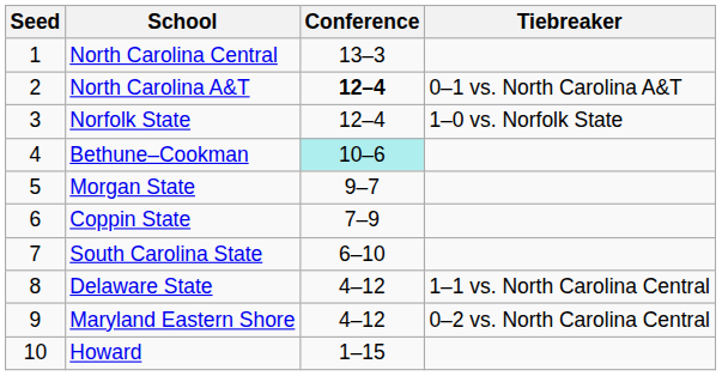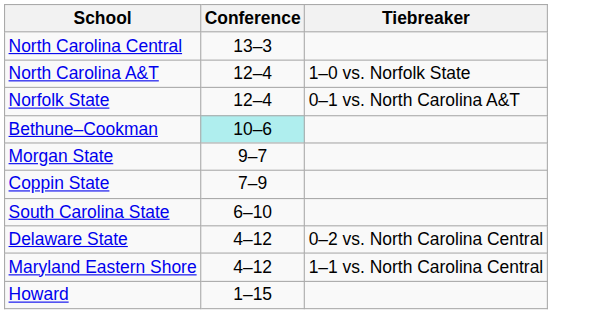- column: Seed | 1 | 2 | 3 | 4 | 5 | 6 | 7 | 8 | 9 | 10
North Carolina A&T | Conference: bold -> normal
North Carolina A&T | Tiebreaker: 0–1 vs. North Carolina A&T -> 1–0 vs. Norfolk State
Norfolk State | Tiebreaker: 1–0 vs. Norfolk State -> 0–1 vs. North Carolina A&T
Delaware State | Tiebreaker: 1–1 vs. North Carolina Central -> 0–2 vs. North Carolina Central
Maryland Eastern Shore | Tiebreaker: 0–2 vs. North Carolina Central -> 1–1 vs. North Carolina Central
